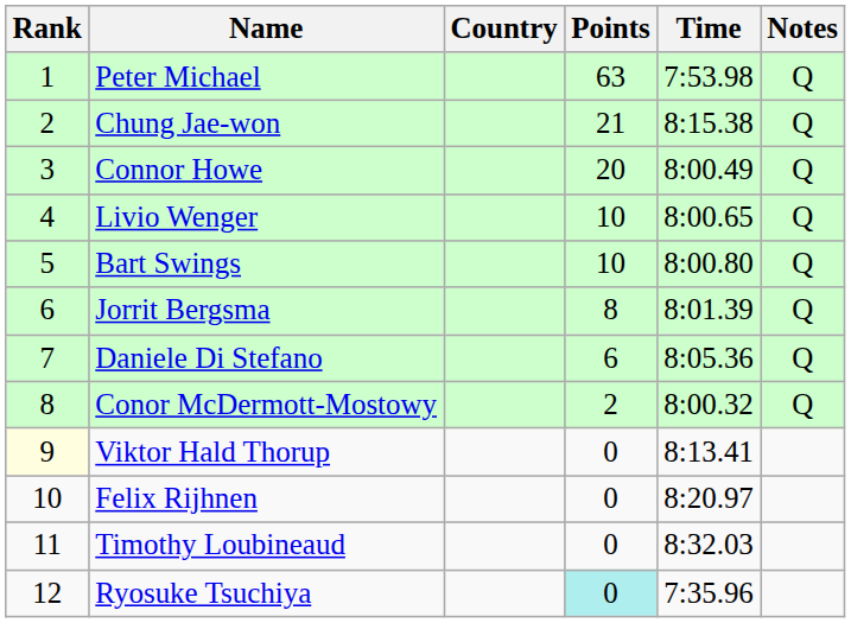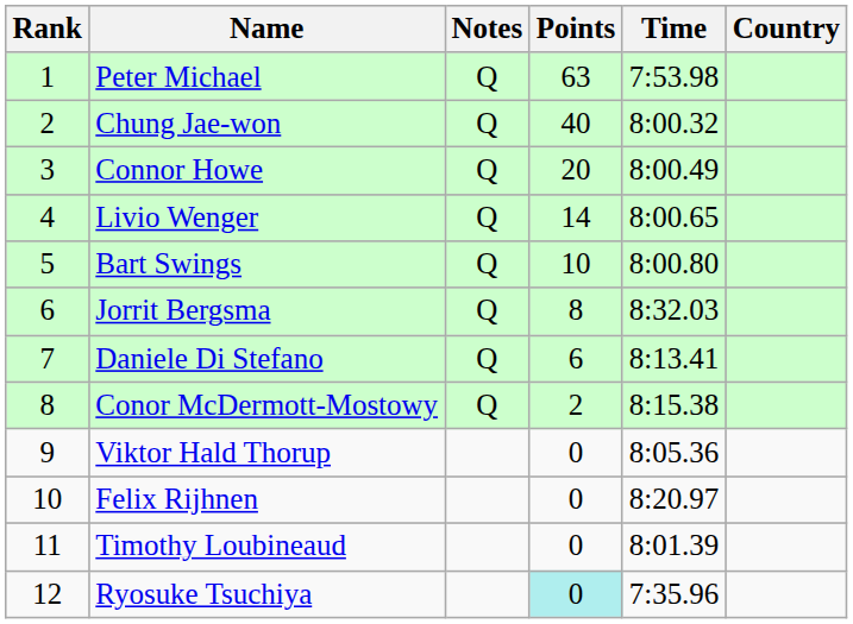columns swapped: Country <-> Notes
Chung Jae-won | Points: 21 -> 40
Chung Jae-won | Time: 8:15.38 -> 8:00.32
Livio Wenger | Points: 10 -> 14
Jorrit Bergsma | Time: 8:01.39 -> 8:32.03
Daniele Di Stefano | Time: 8:05.36 -> 8:13.41
Conor McDermott-Mostowy | Time: 8:00.32 -> 8:15.38
Viktor Hald Thorup | Rank: lightyellow background -> no background
Viktor Hald Thorup | Time: 8:13.41 -> 8:05.36
Timothy Loubineaud | Time: 8:32.03 -> 8:01.39
